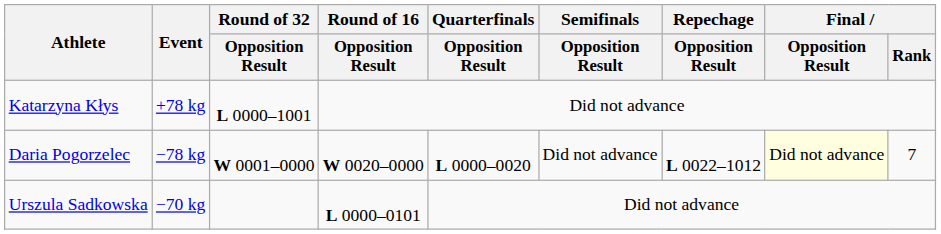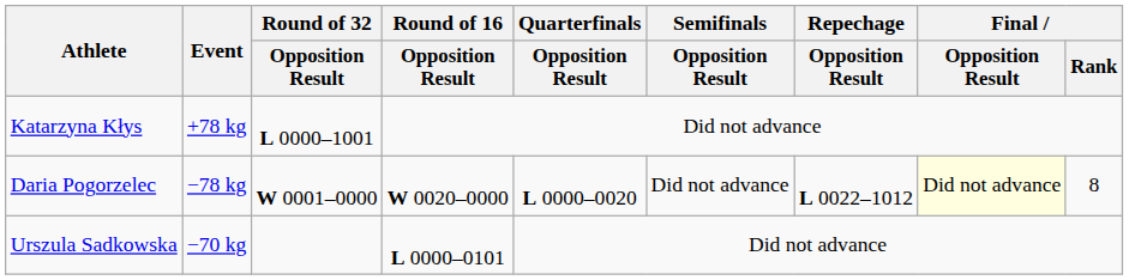Daria Pogorzelec | Final / Rank: 7 -> 8
